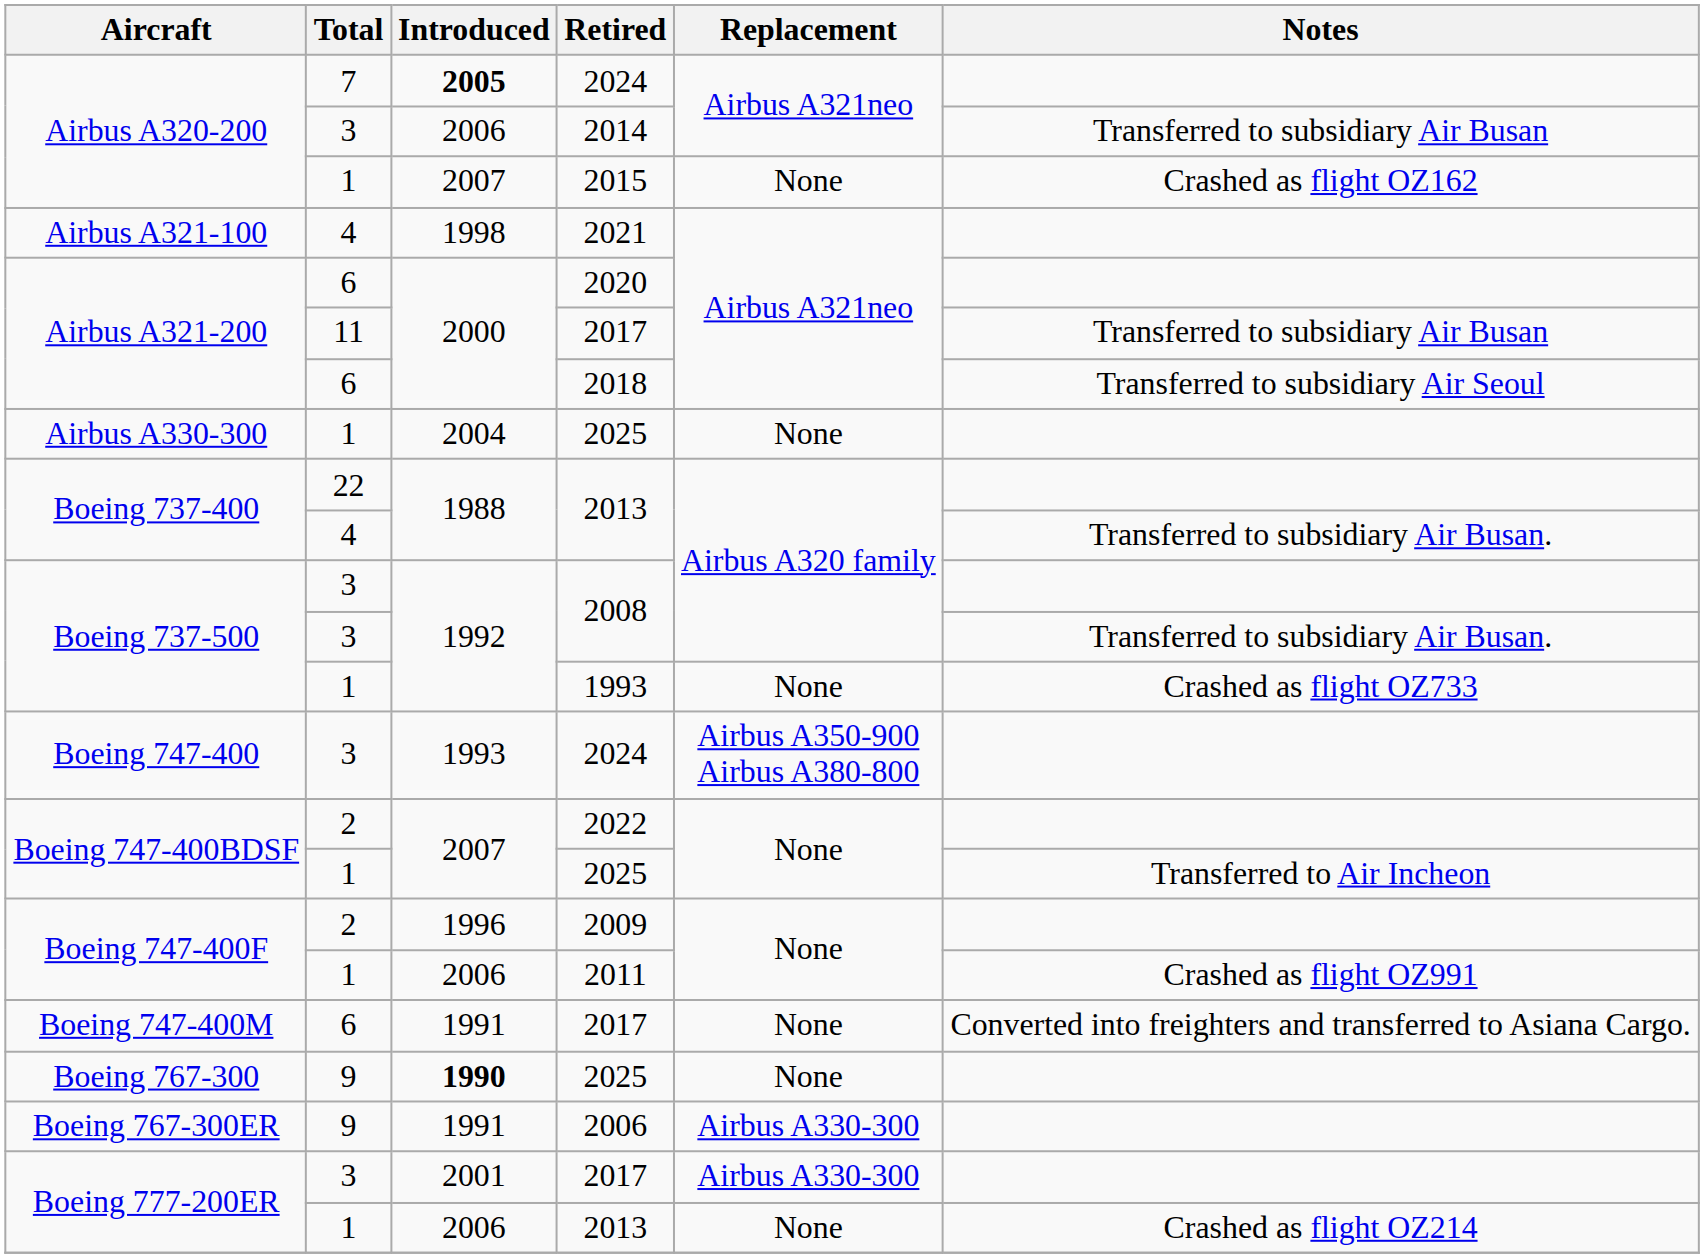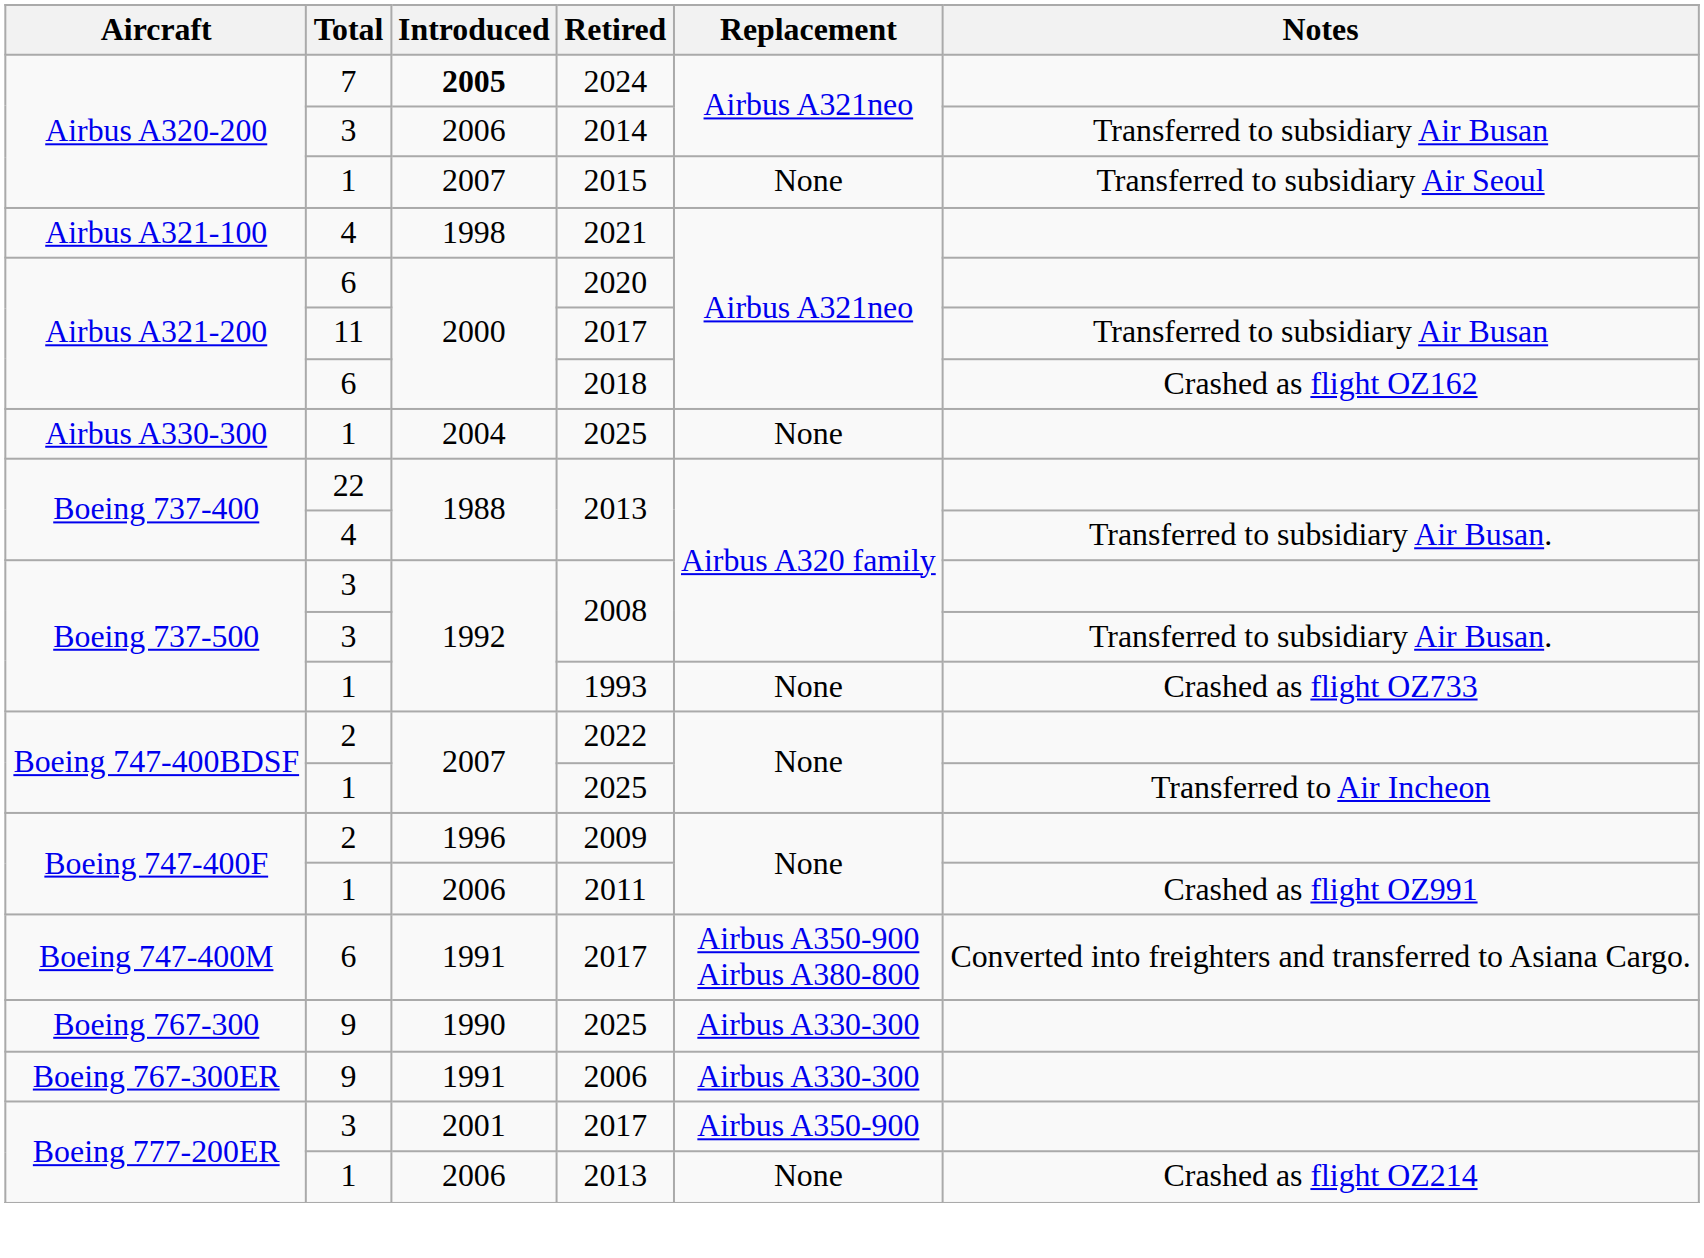2015 | Notes: Crashed as flight OZ162 -> Transferred to subsidiary Air Seoul
2018 | Notes: Transferred to subsidiary Air Seoul -> Crashed as flight OZ162
- row: Boeing 747-400 | 3 | 1993 | 2024 | Airbus A350-900 Airbus A380-800
Boeing 747-400M / 2017 | Replacement: None -> Airbus A350-900 Airbus A380-800
Boeing 767-300 / 2025 | Introduced: bold -> normal
Boeing 767-300 / 2025 | Replacement: None -> Airbus A330-300
Boeing 777-200ER / 2017 | Replacement: Airbus A330-300 -> Airbus A350-900
